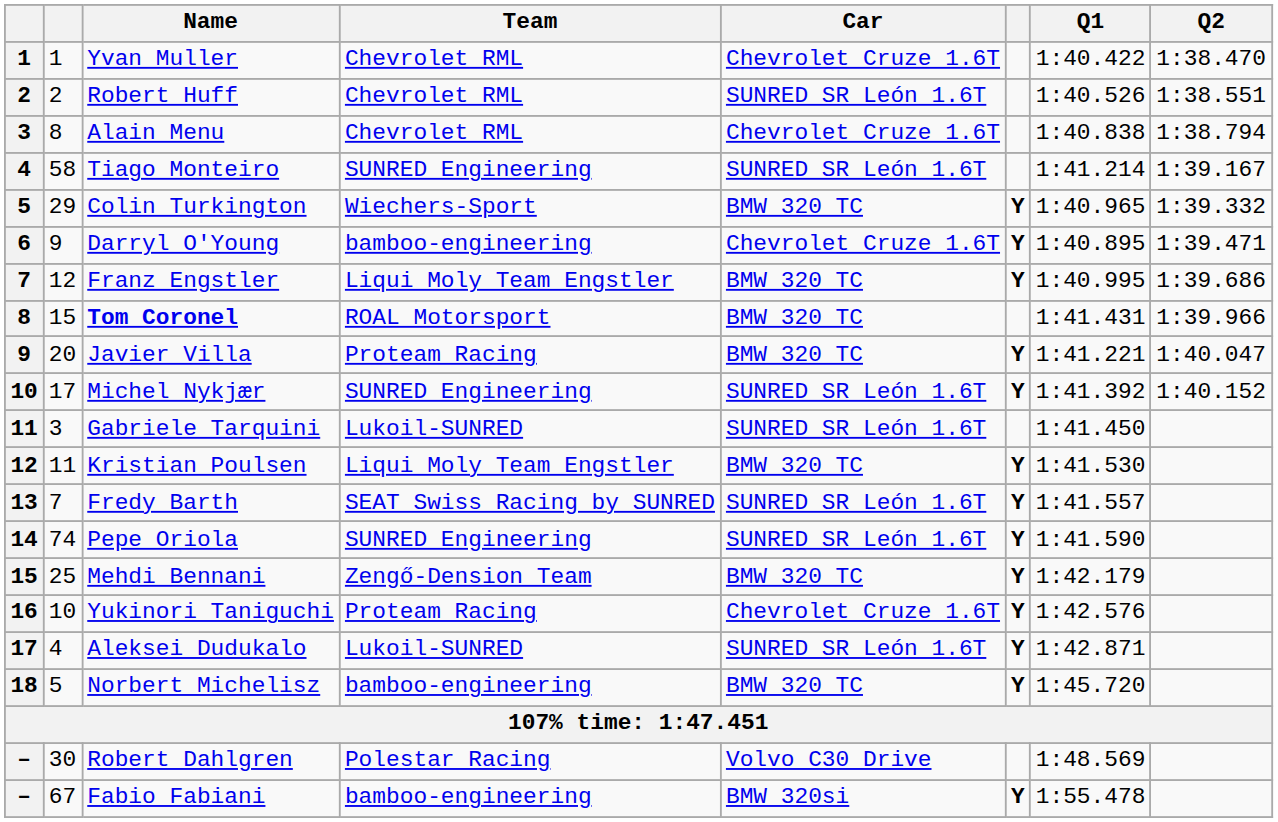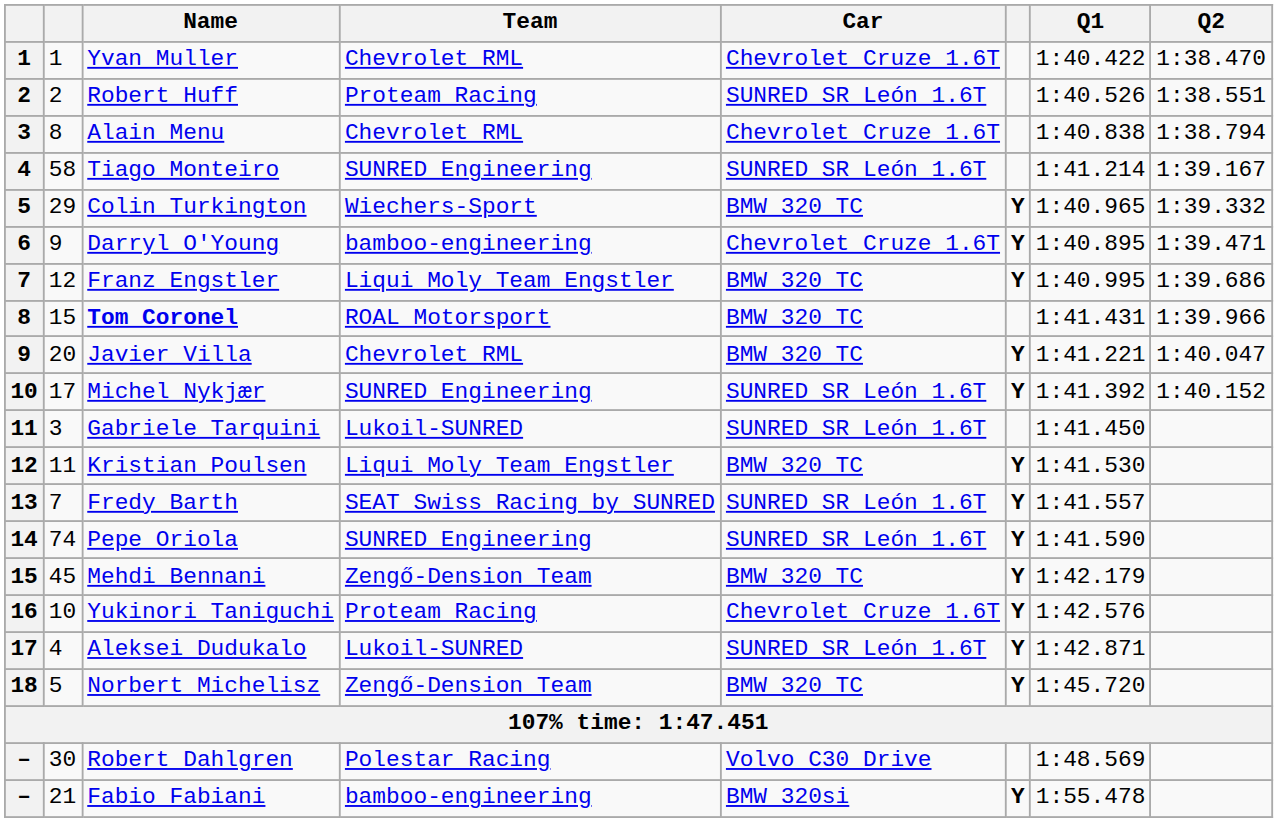Robert Huff | Team: Chevrolet RML -> Proteam Racing
Javier Villa | Team: Proteam Racing -> Chevrolet RML
Mehdi Bennani | column 2: 25 -> 45
Norbert Michelisz | Team: bamboo-engineering -> Zengő-Dension Team
Fabio Fabiani | column 2: 67 -> 21
